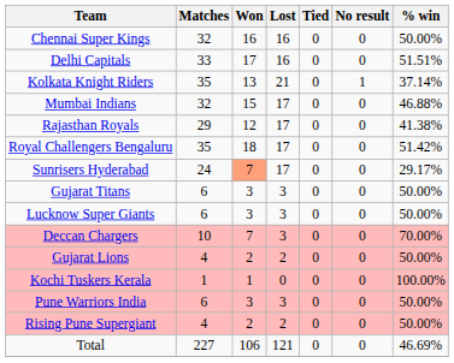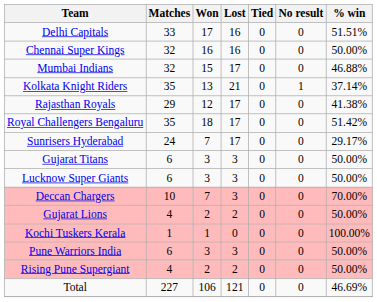rows swapped: Chennai Super Kings <-> Delhi Capitals
rows swapped: Kolkata Knight Riders <-> Mumbai Indians
Sunrisers Hyderabad | Won: lightsalmon background -> no background
